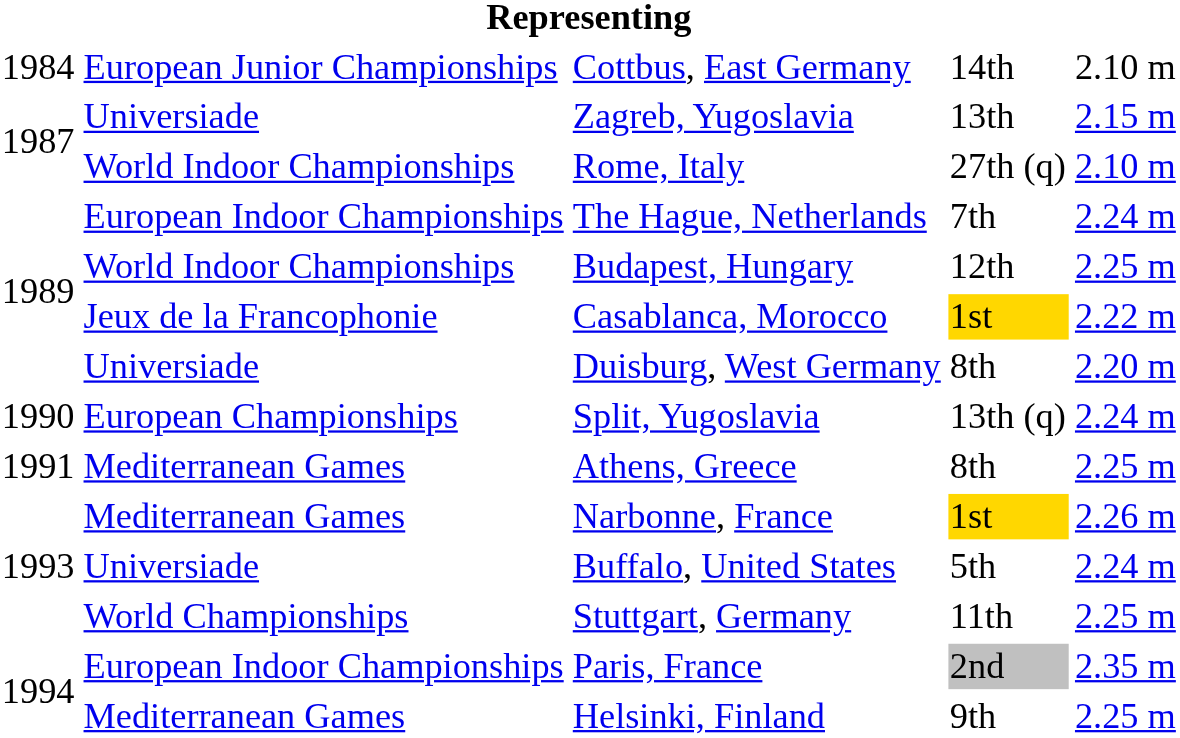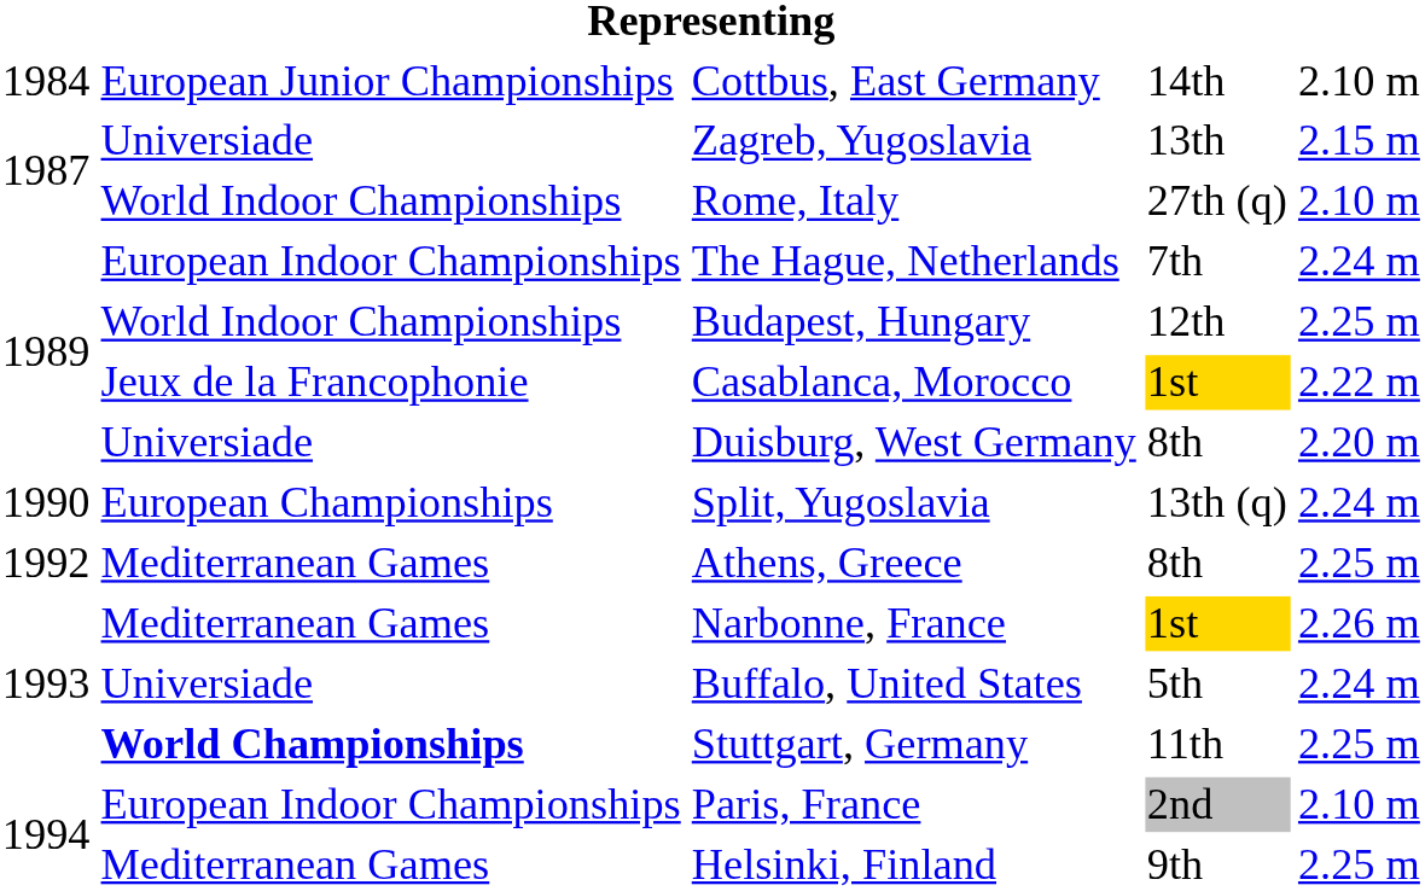Athens, Greece | column 1: 1991 -> 1992
Stuttgart, Germany | column 2: normal -> bold
Paris, France | column 5: 2.35 m -> 2.10 m
